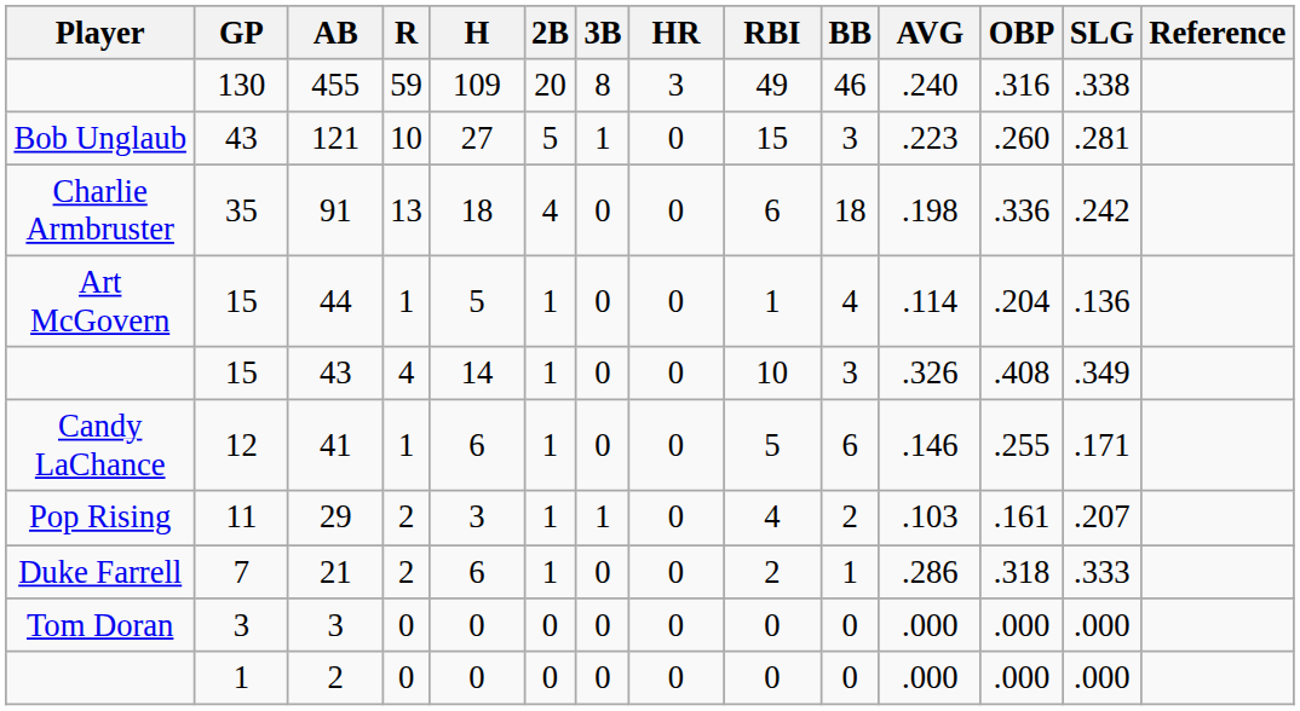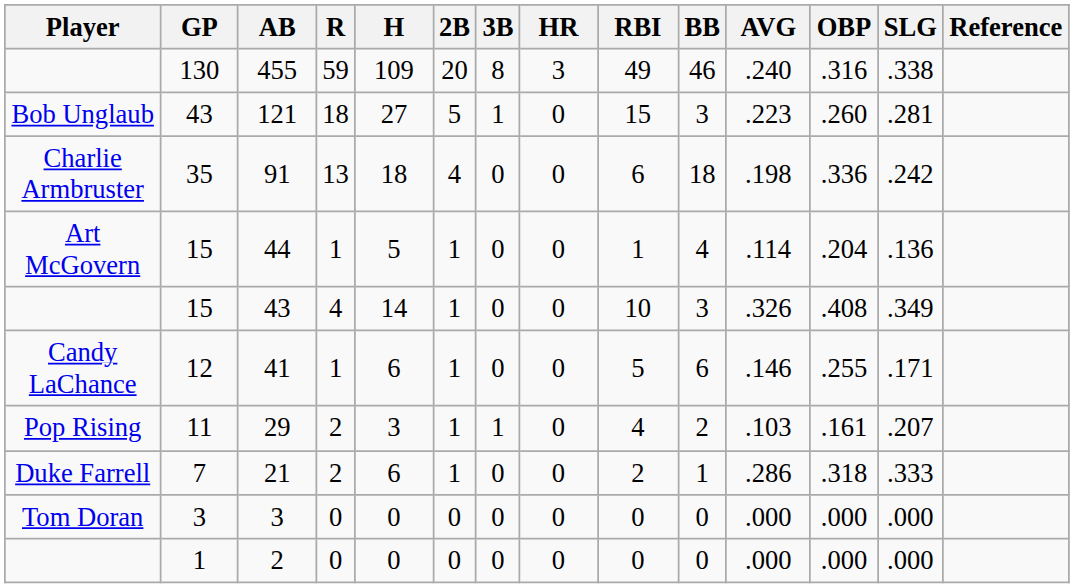121 | R: 10 -> 18
